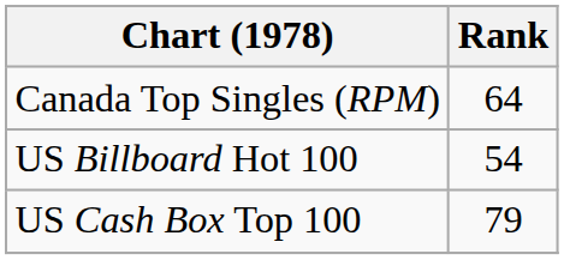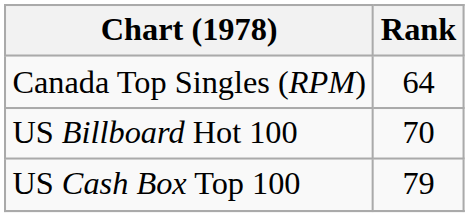US Billboard Hot 100 | Rank: 54 -> 70
